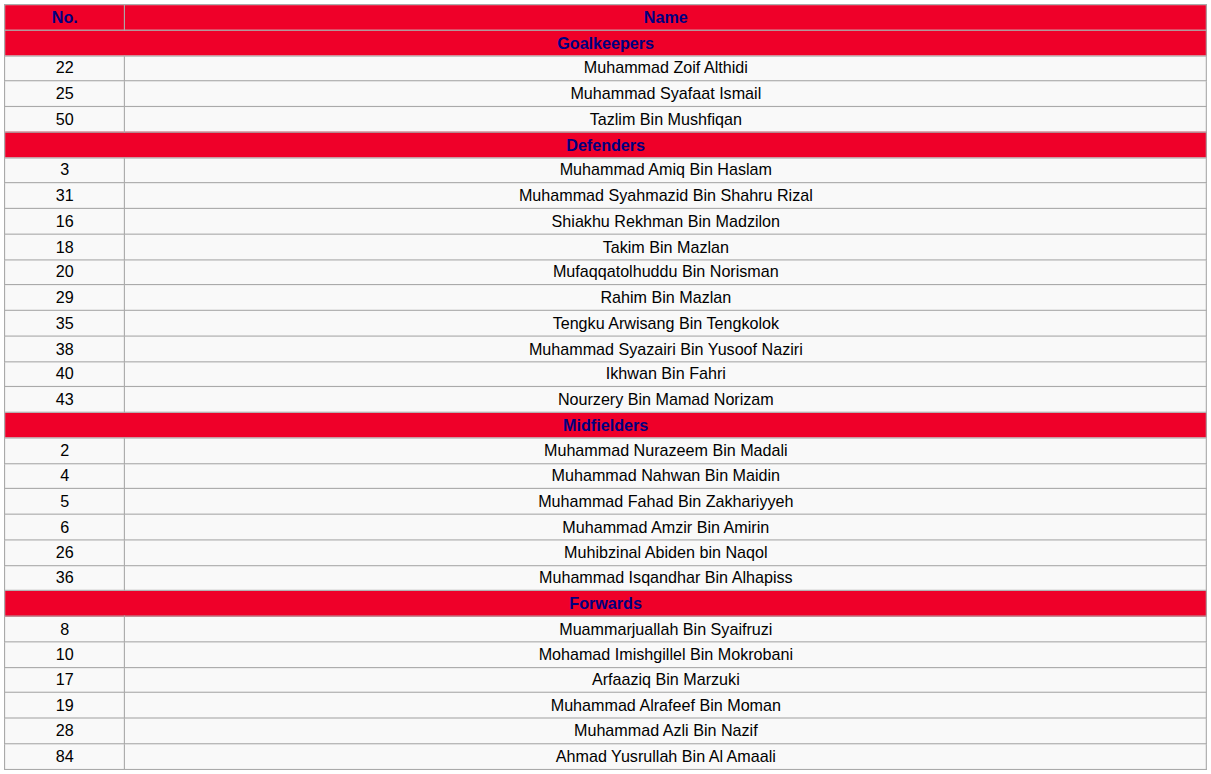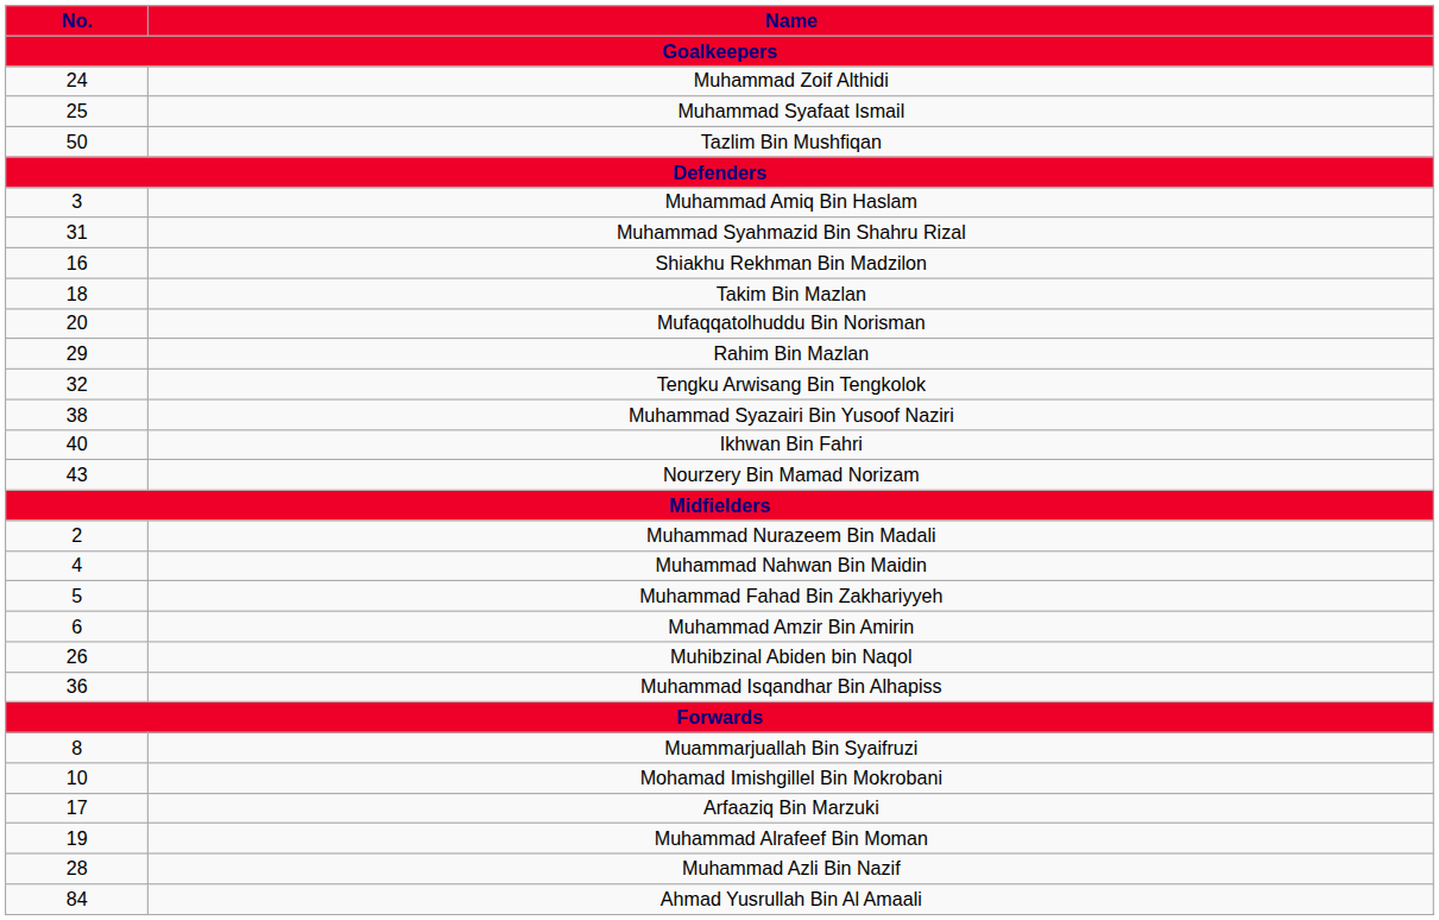Muhammad Zoif Althidi | No.: 22 -> 24
Tengku Arwisang Bin Tengkolok | No.: 35 -> 32
